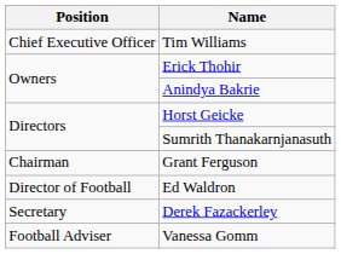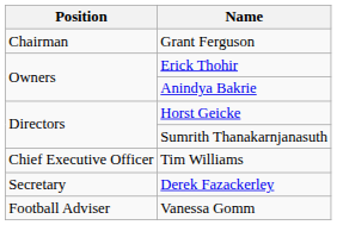rows swapped: Grant Ferguson <-> Tim Williams
- row: Director of Football | Ed Waldron
